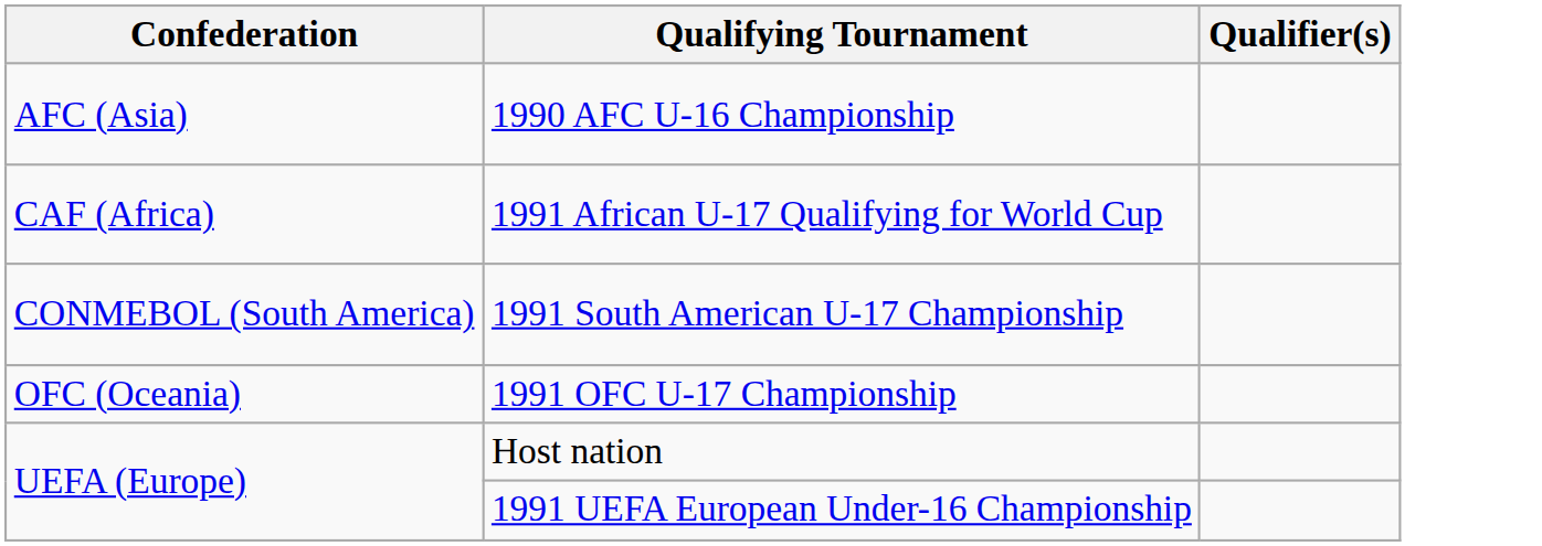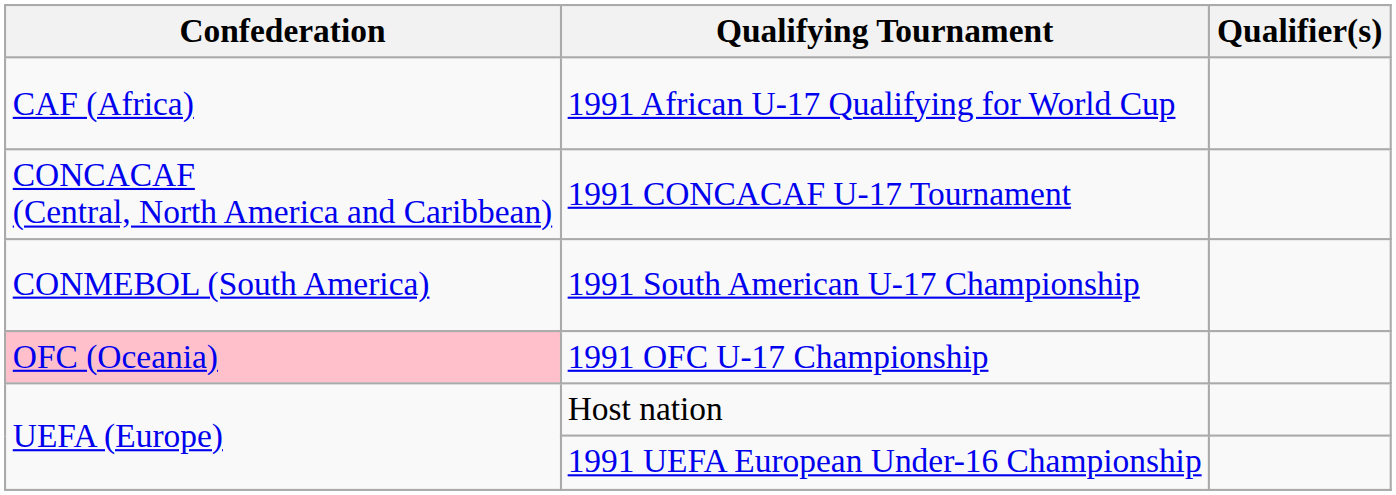- row: AFC (Asia) | 1990 AFC U-16 Championship
+ row: CONCACAF (Central, North America and Caribbean) | 1991 CONCACAF U-17 Tournament
1991 OFC U-17 Championship | Confederation: no background -> pink background
